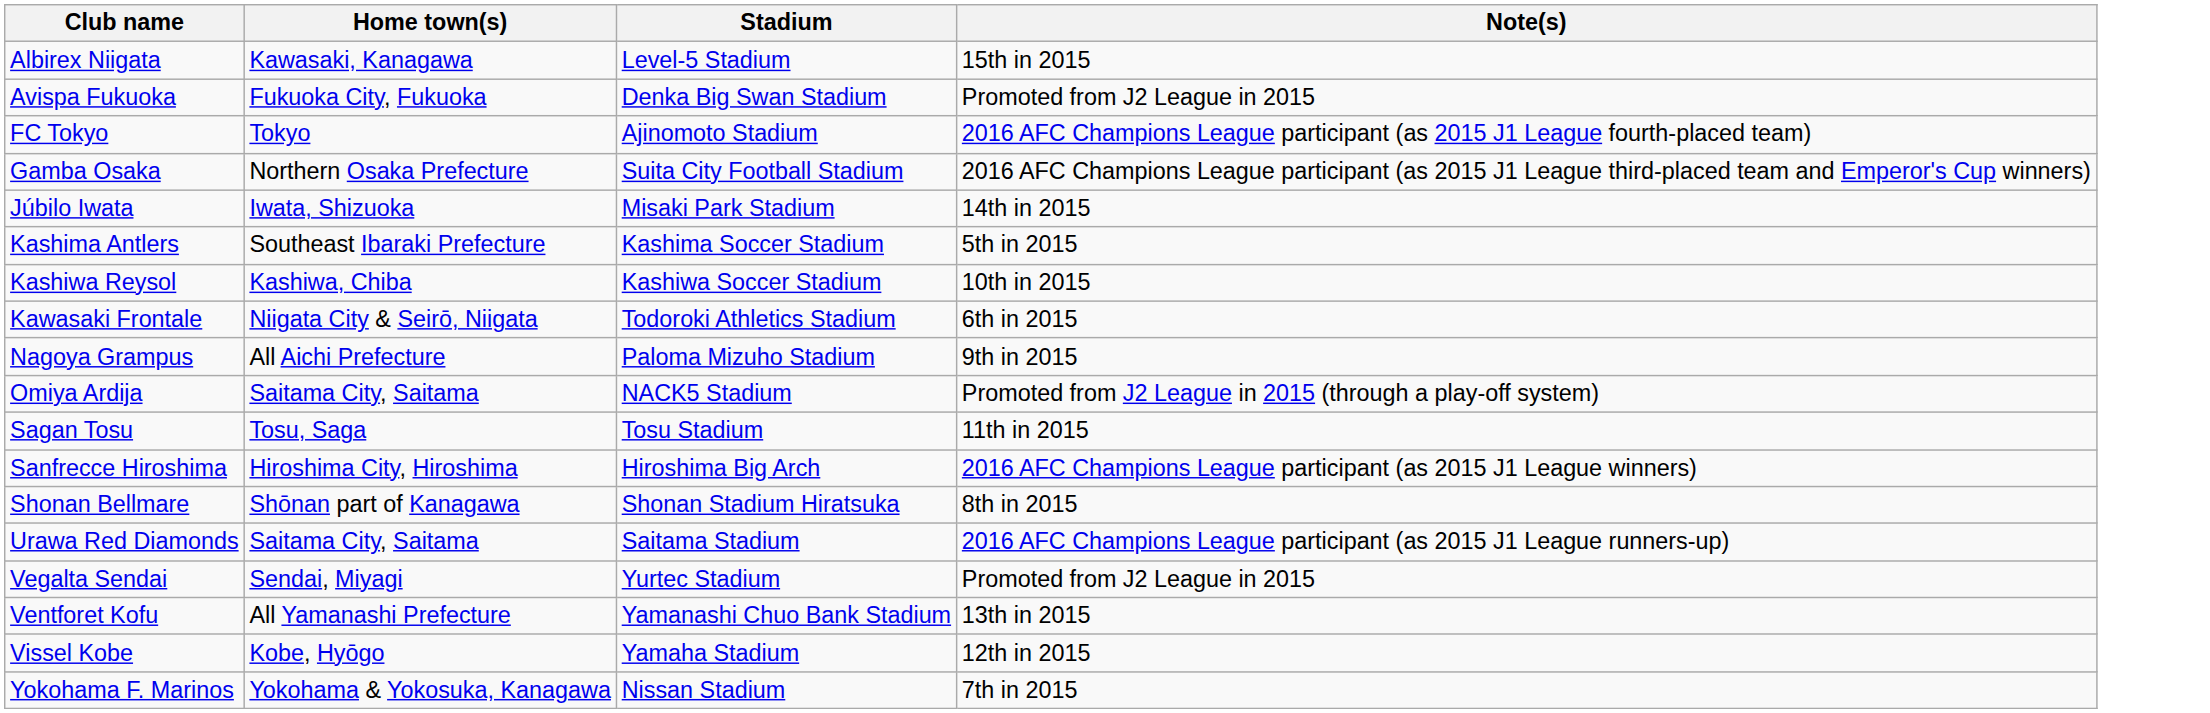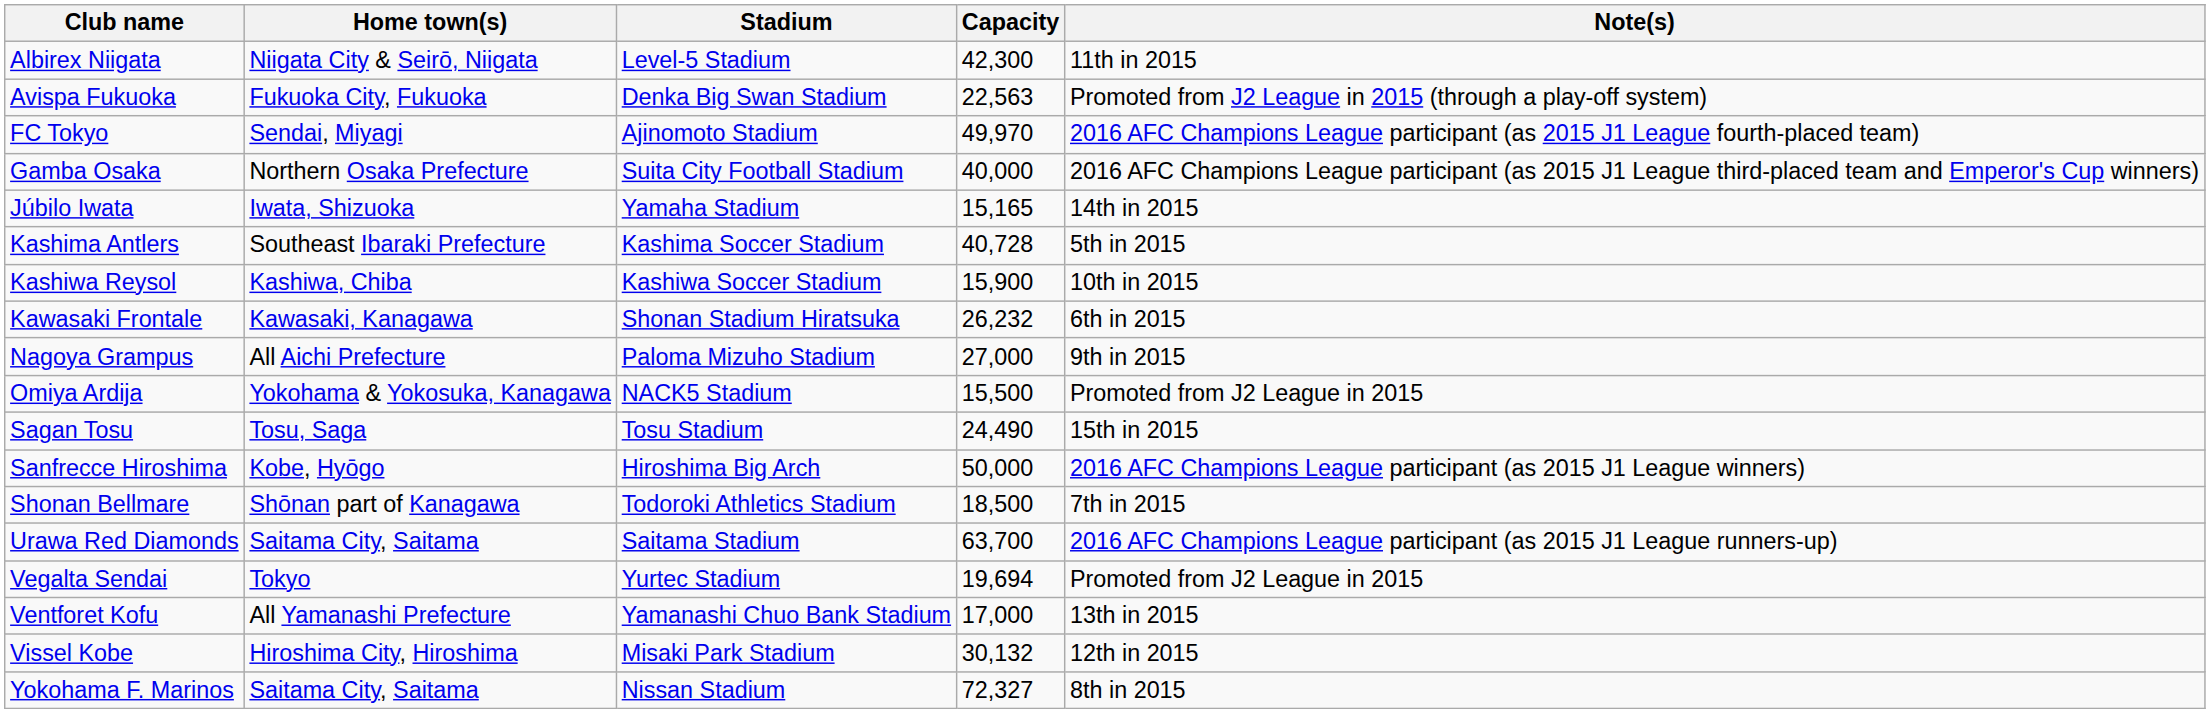+ column: Capacity | 42,300 | 22,563 | 49,970 | 40,000 | 15,165 | 40,728 | 15,900 | 26,232 | 27,000 | 15,500 | 24,490 | 50,000 | 18,500 | 63,700 | 19,694 | 17,000 | 30,132 | 72,327
Albirex Niigata | Home town(s): Kawasaki, Kanagawa -> Niigata City & Seirō, Niigata
Albirex Niigata | Note(s): 15th in 2015 -> 11th in 2015
Avispa Fukuoka | Note(s): Promoted from J2 League in 2015 -> Promoted from J2 League in 2015 (through a play-off system)
FC Tokyo | Home town(s): Tokyo -> Sendai, Miyagi
Júbilo Iwata | Stadium: Misaki Park Stadium -> Yamaha Stadium
Kawasaki Frontale | Home town(s): Niigata City & Seirō, Niigata -> Kawasaki, Kanagawa
Kawasaki Frontale | Stadium: Todoroki Athletics Stadium -> Shonan Stadium Hiratsuka
Omiya Ardija | Home town(s): Saitama City, Saitama -> Yokohama & Yokosuka, Kanagawa
Omiya Ardija | Note(s): Promoted from J2 League in 2015 (through a play-off system) -> Promoted from J2 League in 2015
Sagan Tosu | Note(s): 11th in 2015 -> 15th in 2015
Sanfrecce Hiroshima | Home town(s): Hiroshima City, Hiroshima -> Kobe, Hyōgo
Shonan Bellmare | Stadium: Shonan Stadium Hiratsuka -> Todoroki Athletics Stadium
Shonan Bellmare | Note(s): 8th in 2015 -> 7th in 2015
Vegalta Sendai | Home town(s): Sendai, Miyagi -> Tokyo
Vissel Kobe | Home town(s): Kobe, Hyōgo -> Hiroshima City, Hiroshima
Vissel Kobe | Stadium: Yamaha Stadium -> Misaki Park Stadium
Yokohama F. Marinos | Home town(s): Yokohama & Yokosuka, Kanagawa -> Saitama City, Saitama
Yokohama F. Marinos | Note(s): 7th in 2015 -> 8th in 2015
